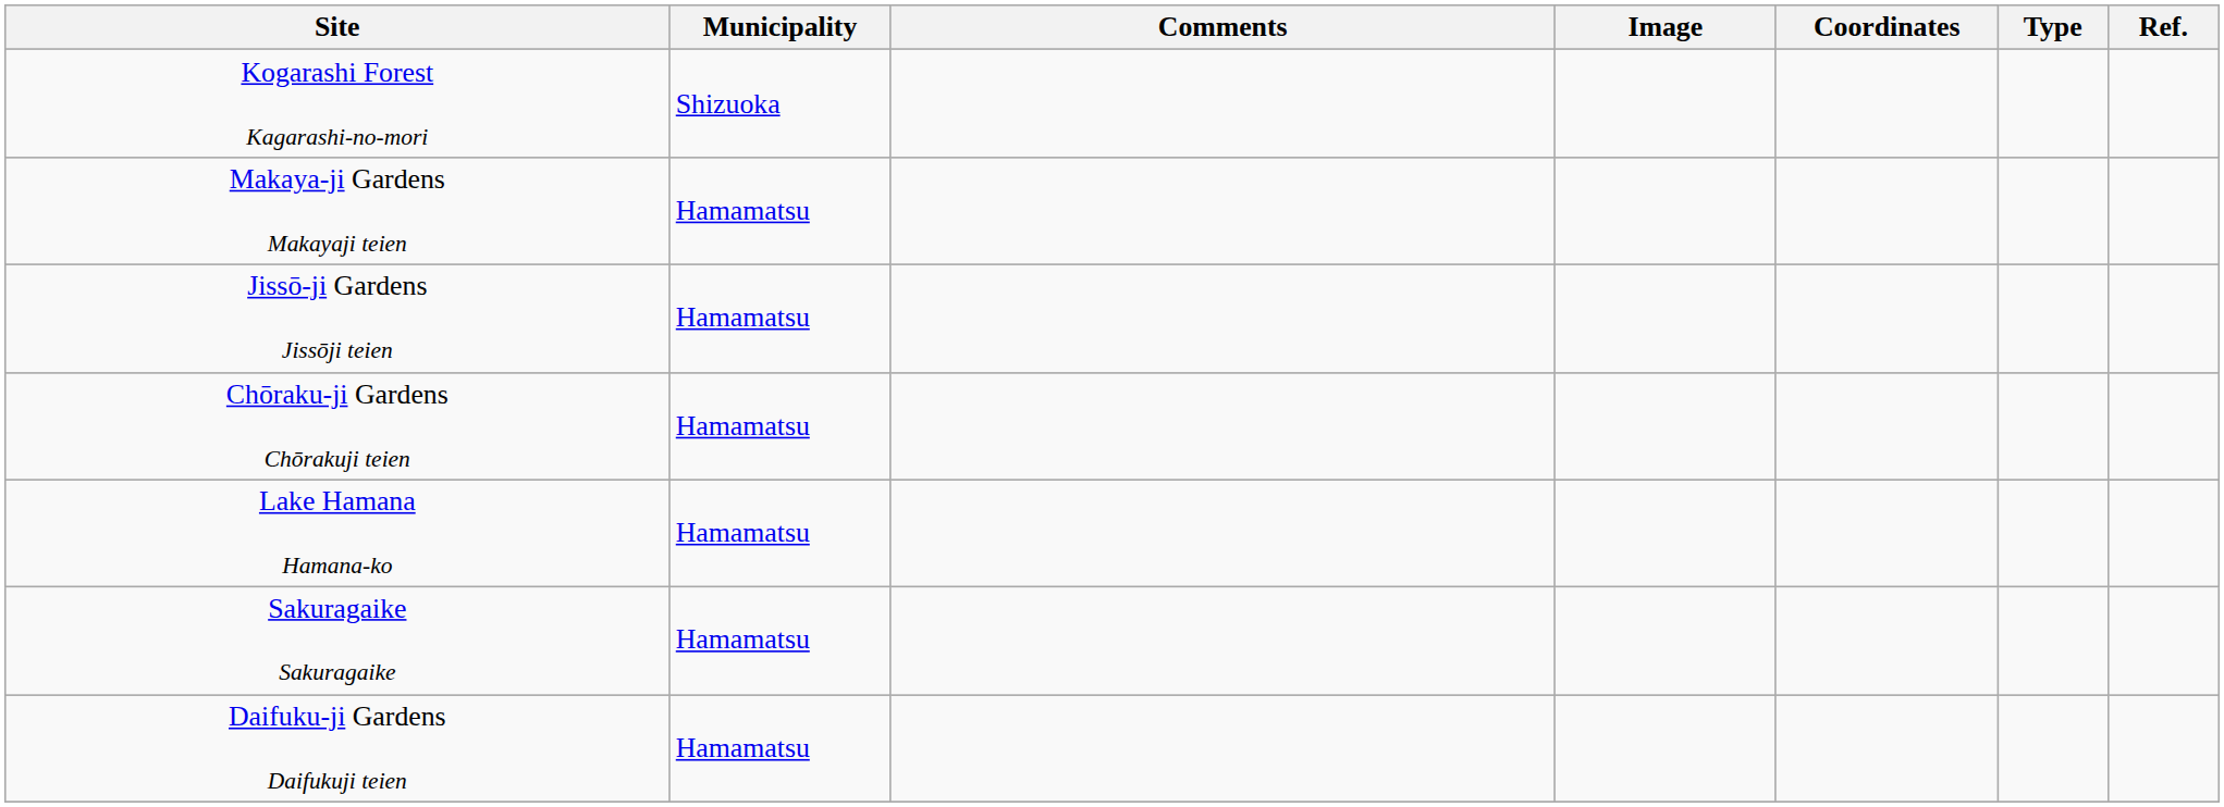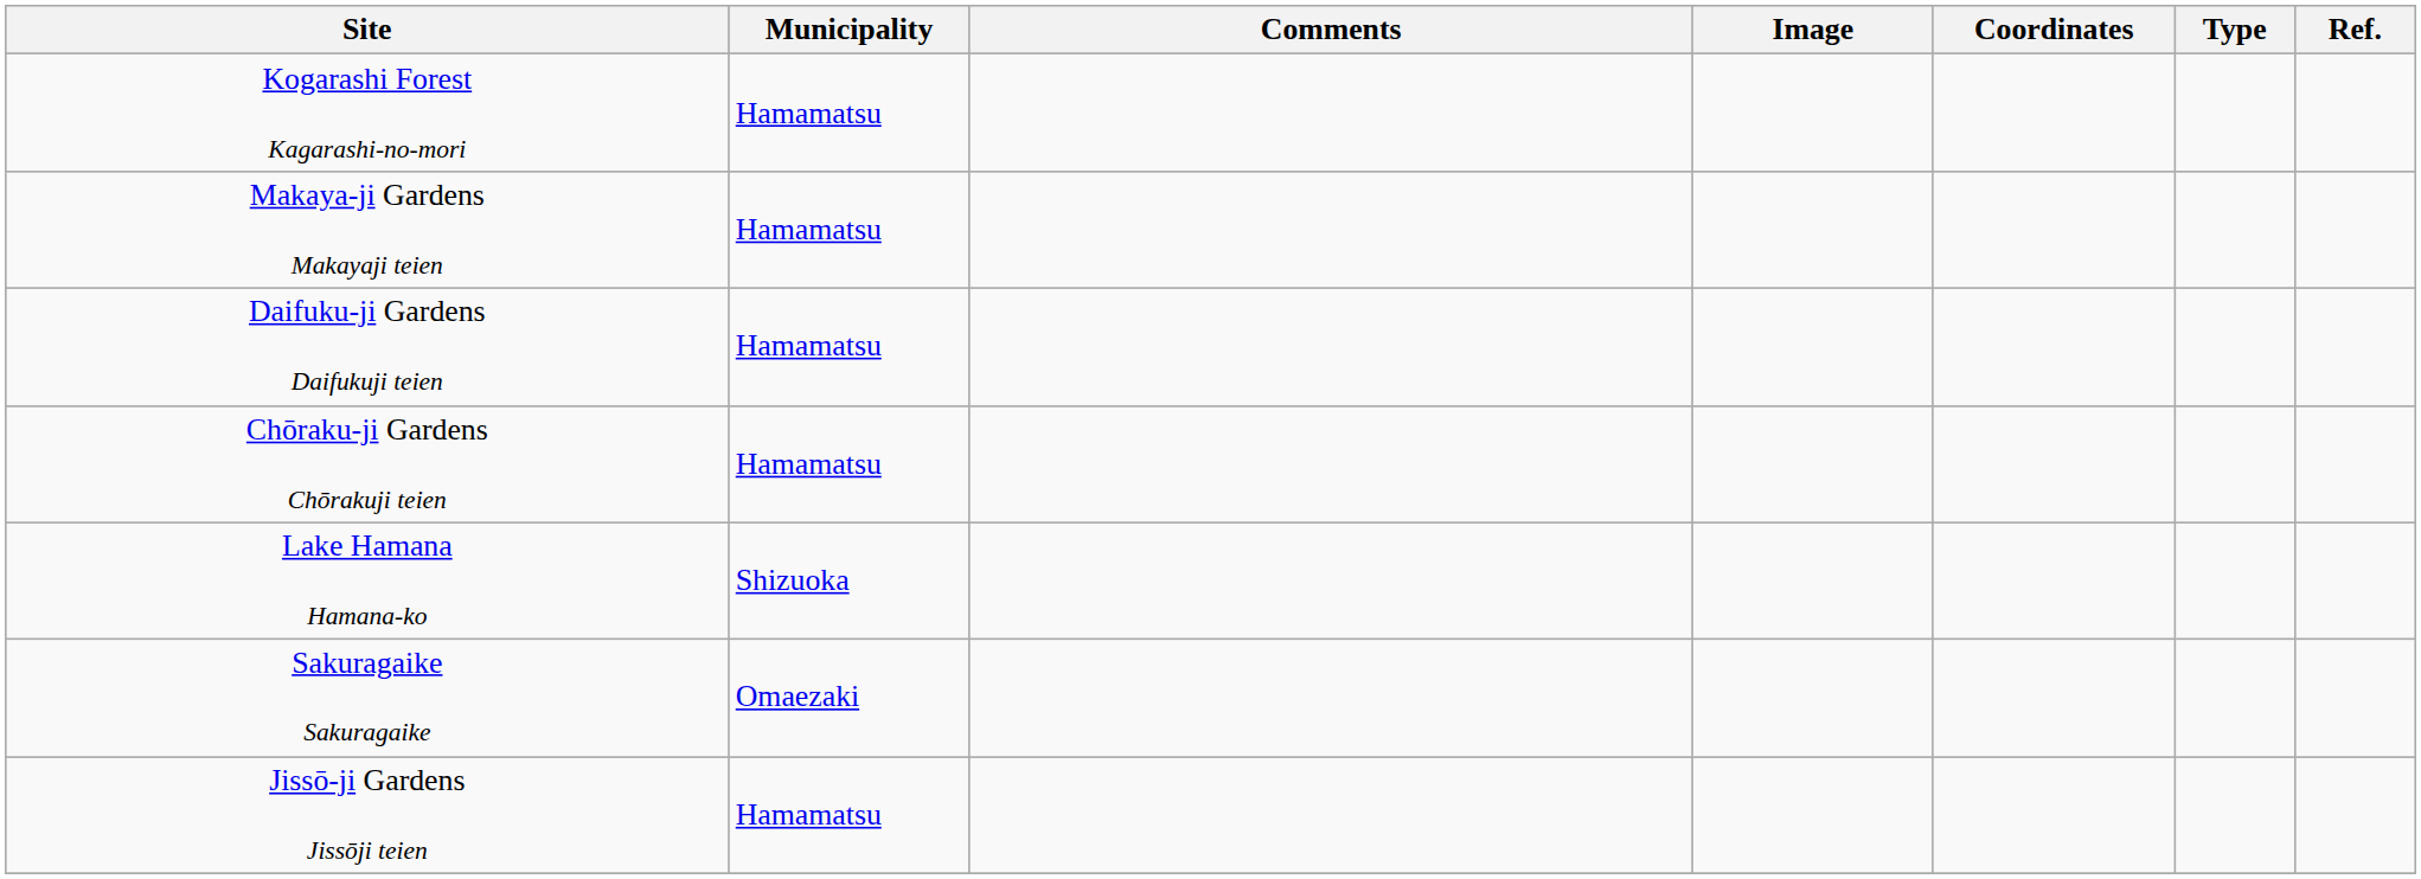Kogarashi Forest Kagarashi-no-mori | Municipality: Shizuoka -> Hamamatsu
rows swapped: Daifuku-ji Gardens Daifukuji teien <-> Jissō-ji Gardens Jissōji teien
Lake Hamana Hamana-ko | Municipality: Hamamatsu -> Shizuoka
Sakuragaike Sakuragaike | Municipality: Hamamatsu -> Omaezaki
